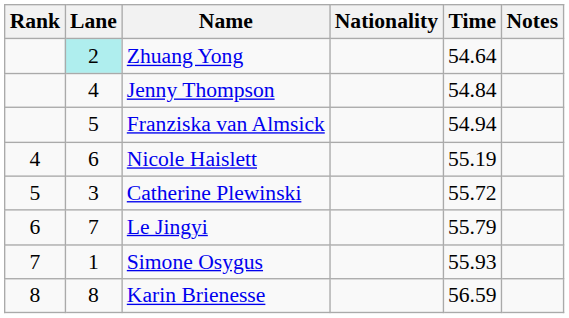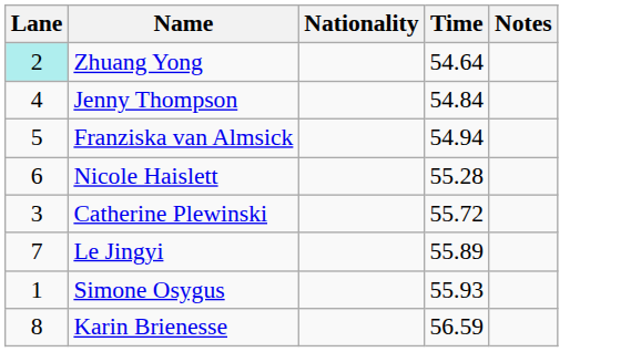- column: Rank | 4 | 5 | 6 | 7 | 8
Nicole Haislett | Time: 55.19 -> 55.28
Le Jingyi | Time: 55.79 -> 55.89
